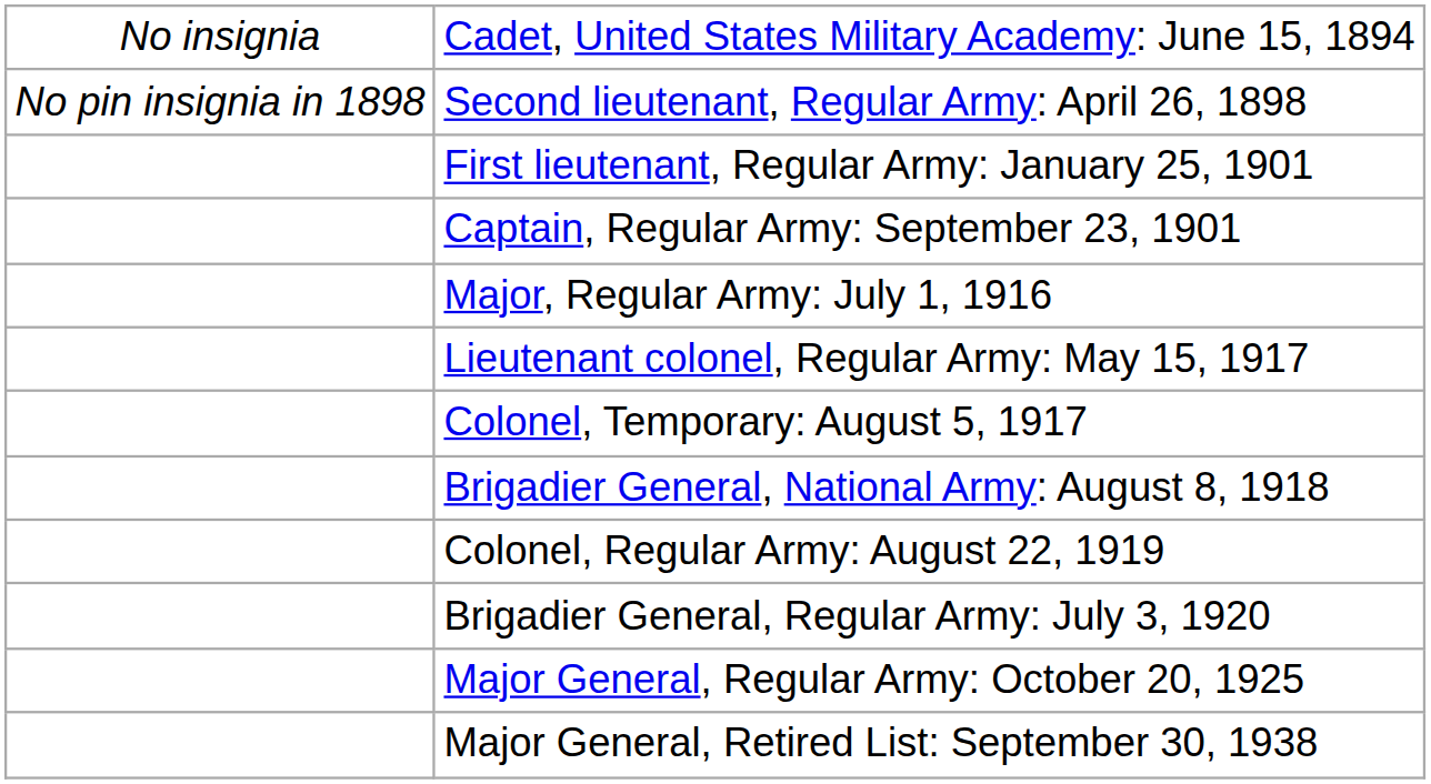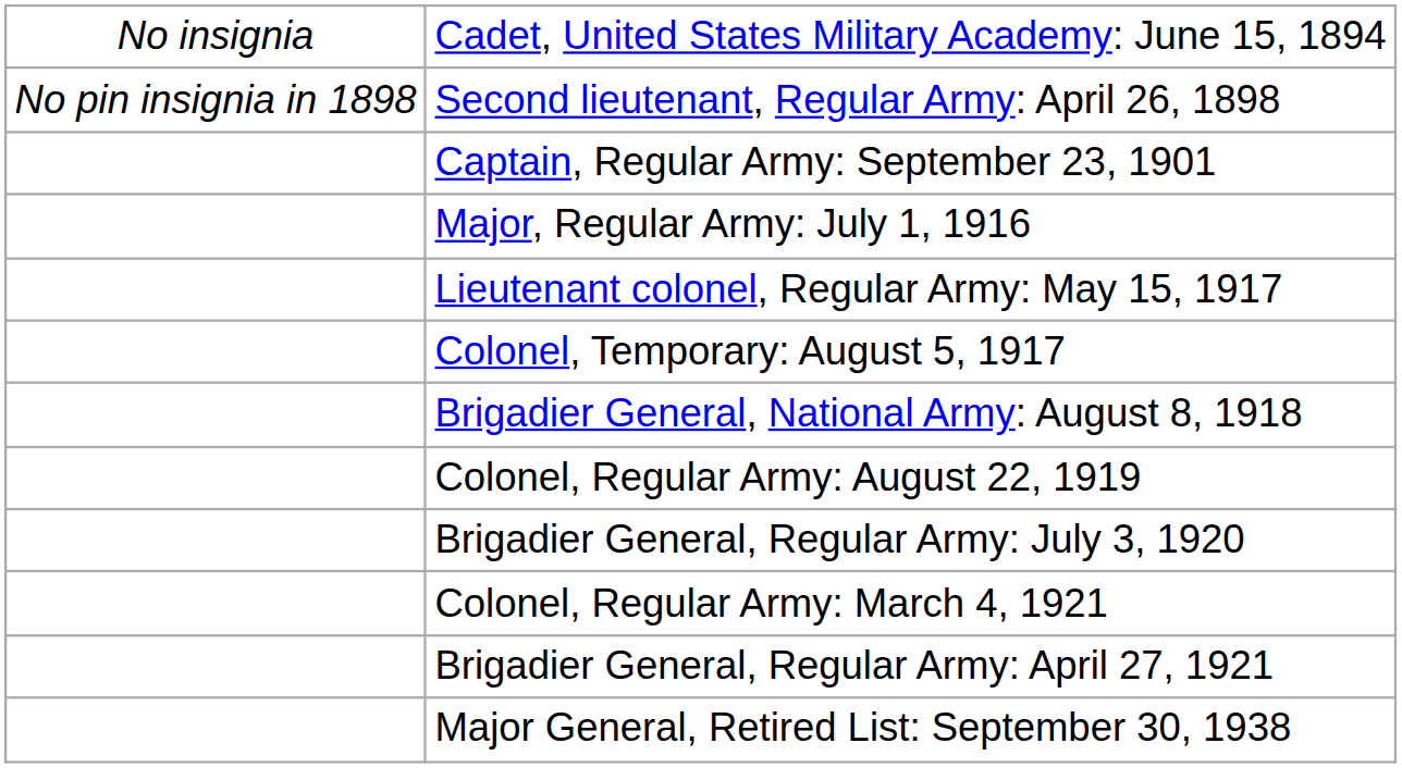- row: First lieutenant, Regular Army: January 25, 1901
+ row: Colonel, Regular Army: March 4, 1921
+ row: Brigadier General, Regular Army: April 27, 1921
- row: Major General, Regular Army: October 20, 1925
